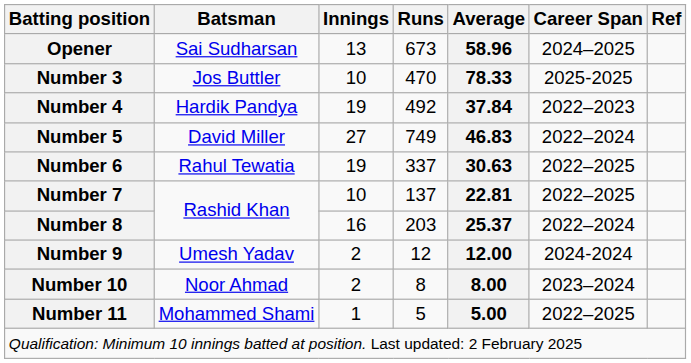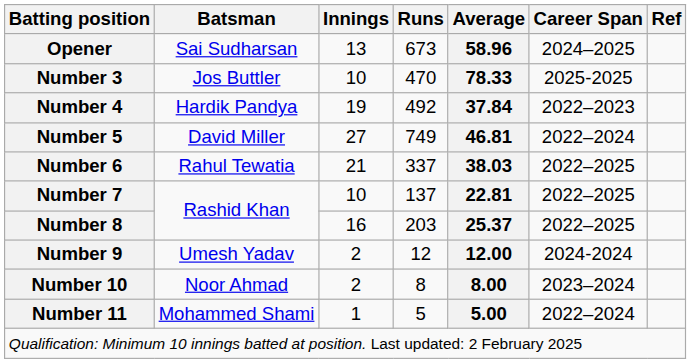Number 5 | Average: 46.83 -> 46.81
Number 6 | Innings: 19 -> 21
Number 6 | Average: 30.63 -> 38.03
Number 8 | Career Span: 2022–2024 -> 2022–2025
Number 11 | Career Span: 2022–2025 -> 2022–2024
